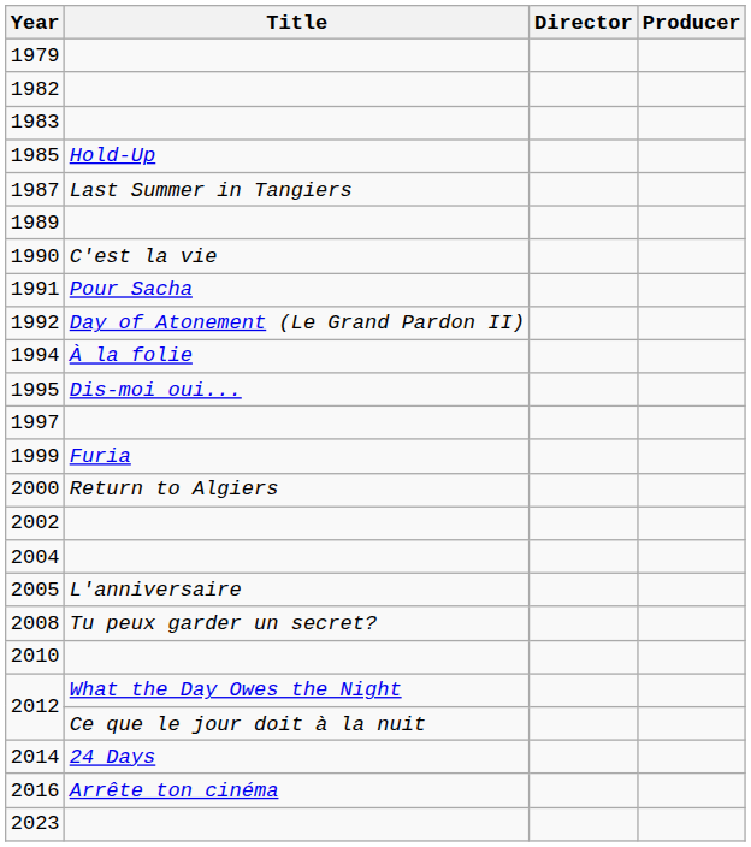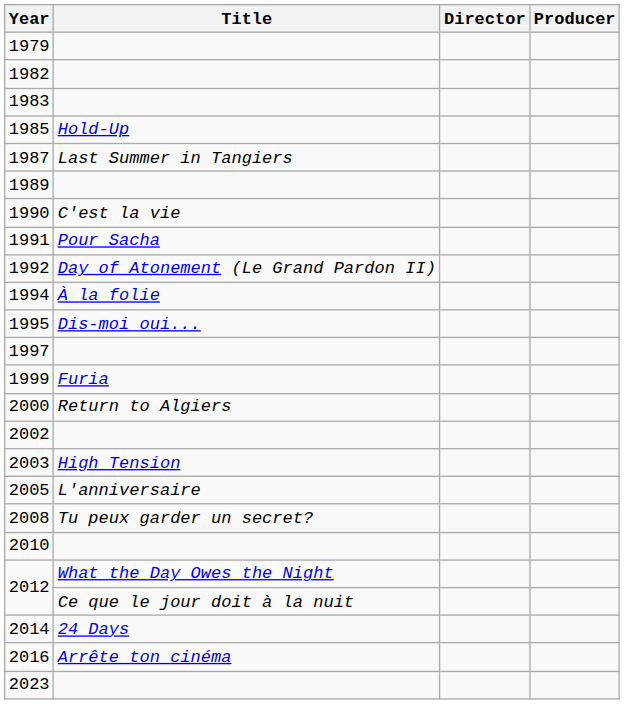+ row: 2003 | High Tension
- row: 2004
